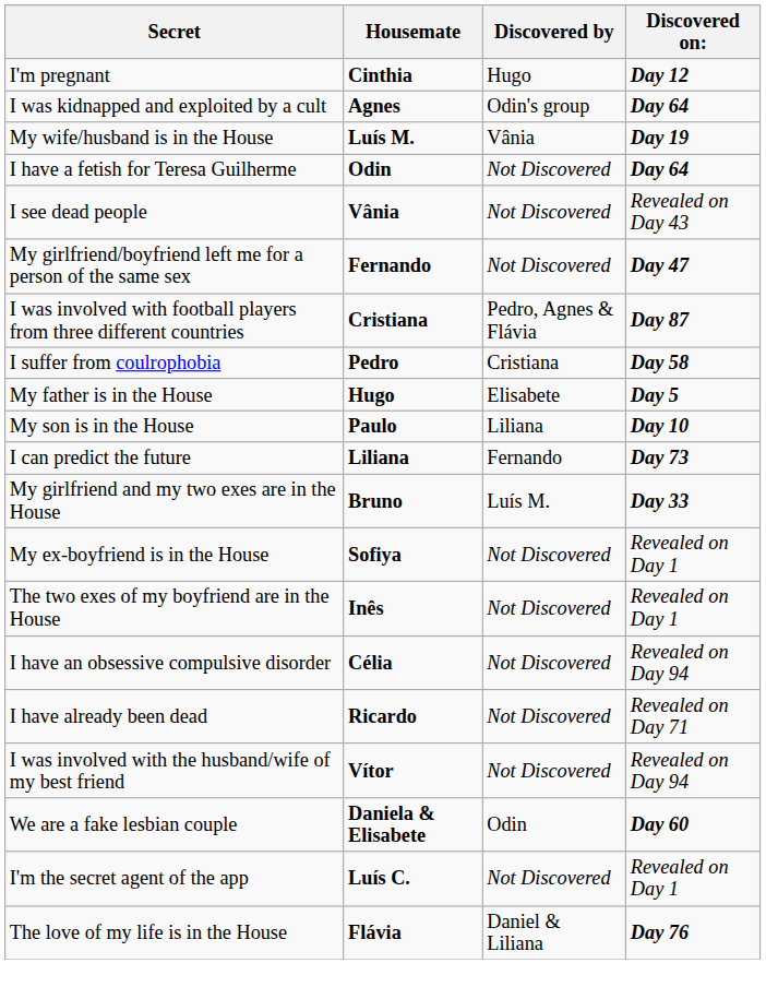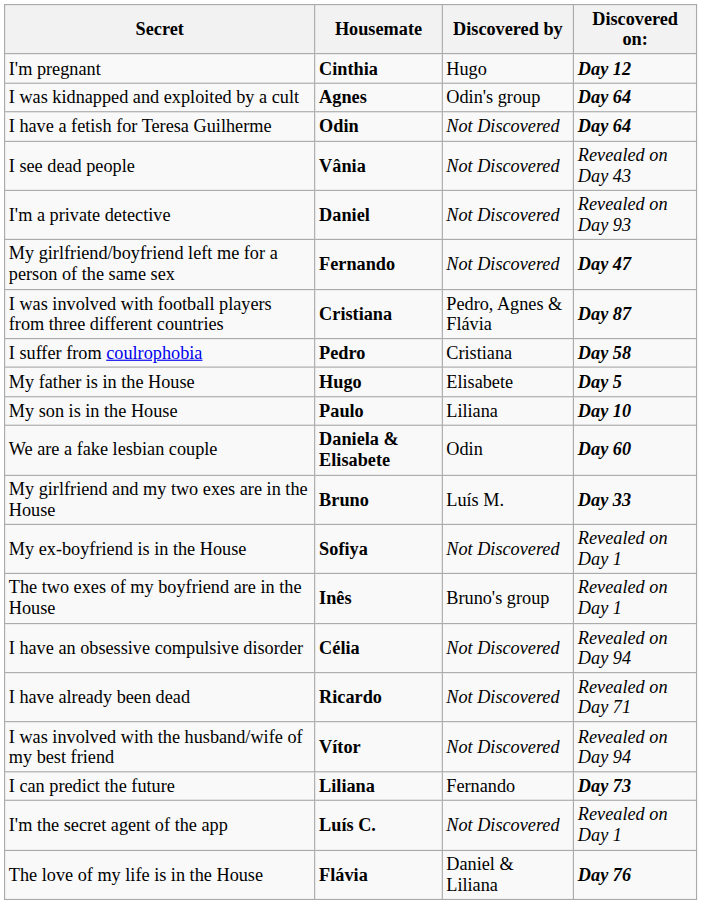- row: My wife/husband is in the House | Luís M. | Vânia | Day 19
+ row: I'm a private detective | Daniel | Not Discovered | Revealed on Day 93
rows swapped: We are a fake lesbian couple <-> I can predict the future
The two exes of my boyfriend are in the House | Discovered by: Not Discovered -> Bruno's group
